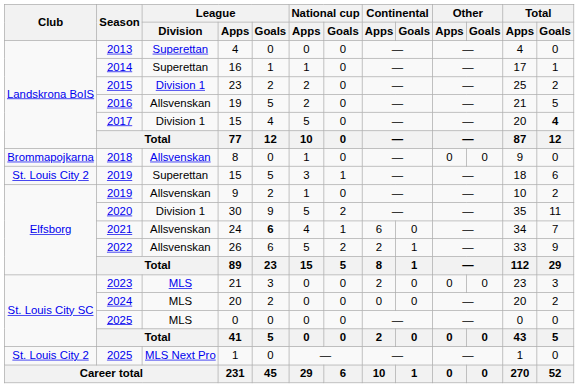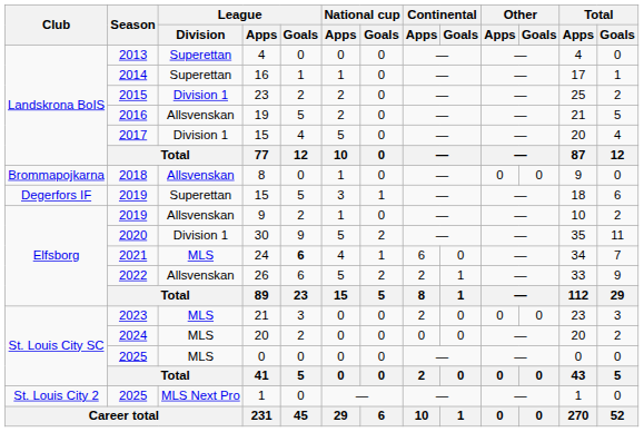2017 / 15 | Total / Goals: bold -> normal
2019 / 15 | Club: St. Louis City 2 -> Degerfors IF
24 | League / Division: Allsvenskan -> MLS
